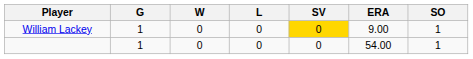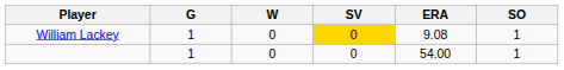- column: L | 0 | 0
William Lackey | ERA: 9.00 -> 9.08
